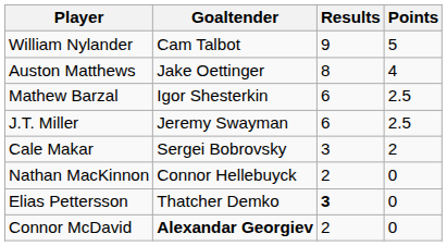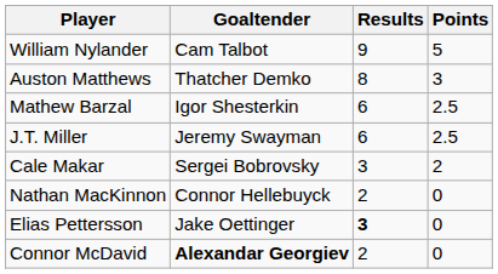Auston Matthews | Goaltender: Jake Oettinger -> Thatcher Demko
Auston Matthews | Points: 4 -> 3
Elias Pettersson | Goaltender: Thatcher Demko -> Jake Oettinger
